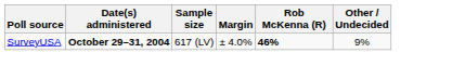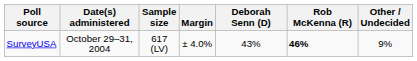+ column: Deborah Senn (D) | 43%
SurveyUSA | Date(s) administered: bold -> normal
